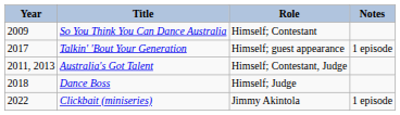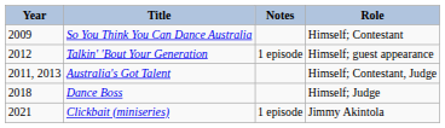columns swapped: Role <-> Notes
Talkin' 'Bout Your Generation | Year: 2017 -> 2012
Clickbait (miniseries) | Year: 2022 -> 2021
